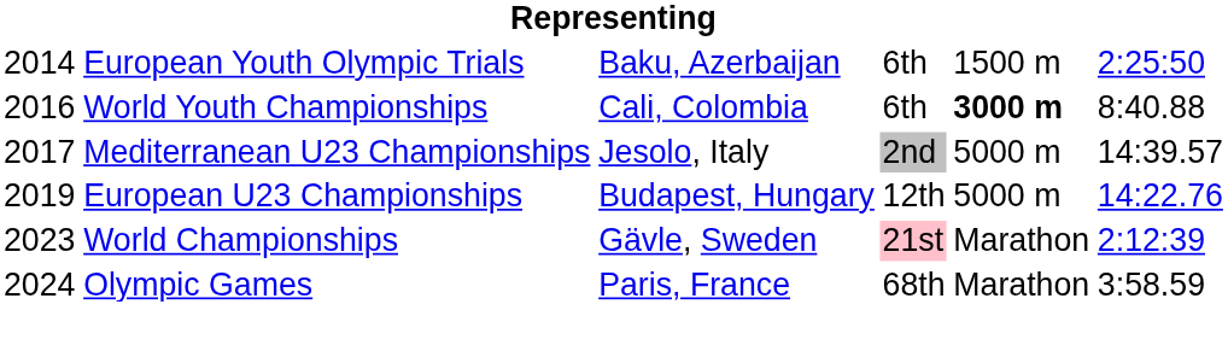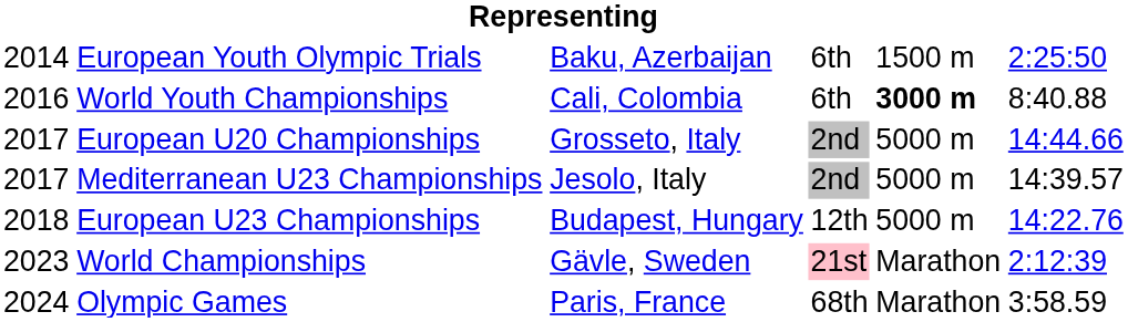+ row: 2017 | European U20 Championships | Grosseto, Italy | 2nd | 5000 m | 14:44.66
European U23 Championships | column 1: 2019 -> 2018
